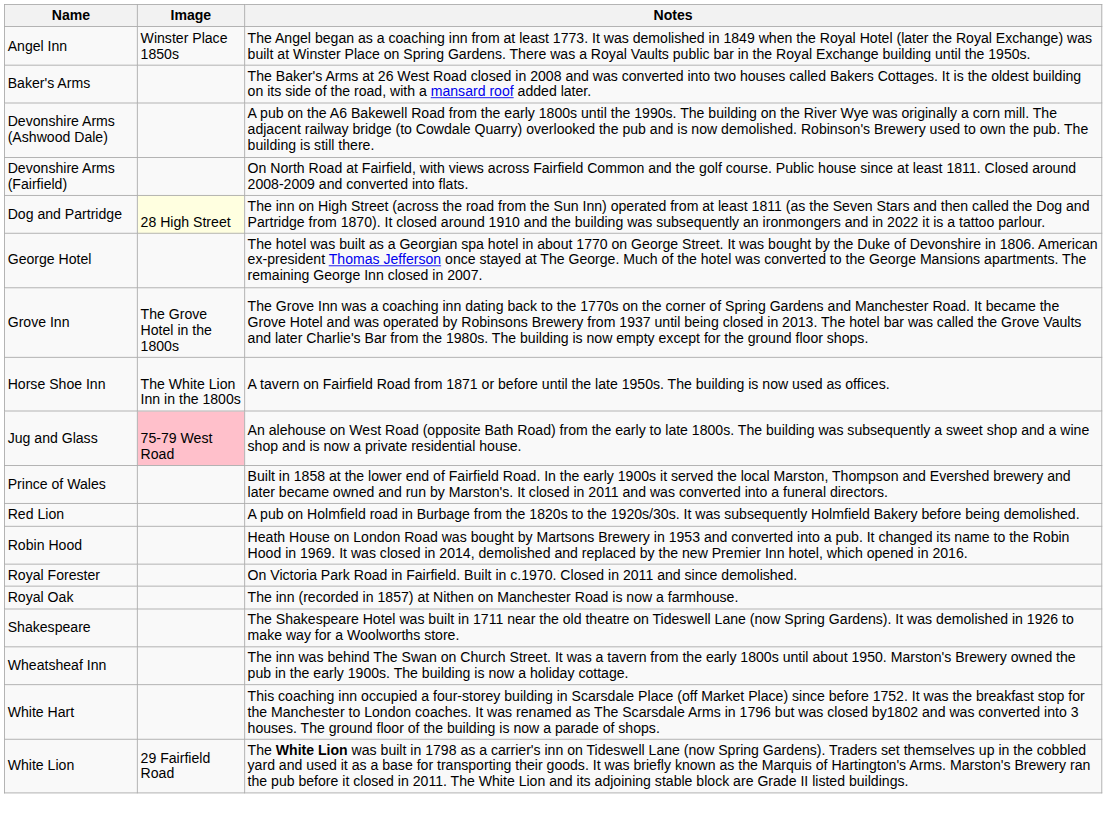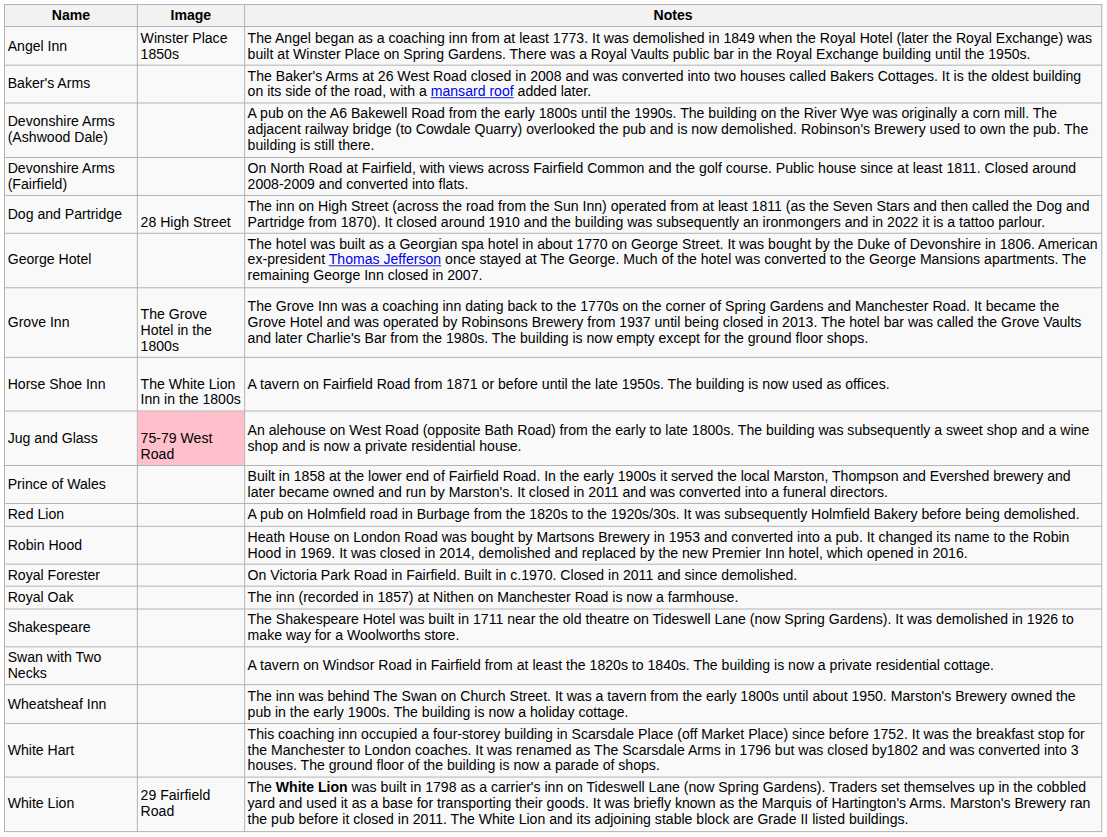Dog and Partridge | Image: lightyellow background -> no background
+ row: Swan with Two Necks | A tavern on Windsor Road in Fairfield from at least the 1820s to 1840s. The building is now a private residential cottage.
